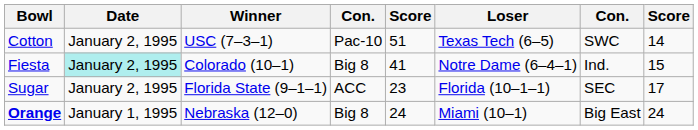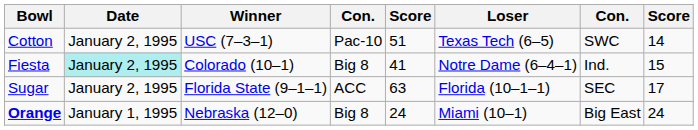Sugar | column 5: 23 -> 63
